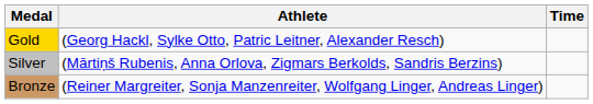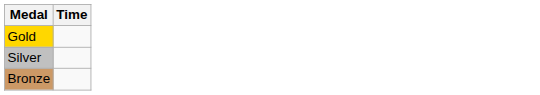- column: Athlete | (Georg Hackl, Sylke Otto, Patric Leitner, Alexander Resch) | (Mārtiņš Rubenis, Anna Orlova, Zigmars Berkolds, Sandris Berzins) | (Reiner Margreiter, Sonja Manzenreiter, Wolfgang Linger, Andreas Linger)
